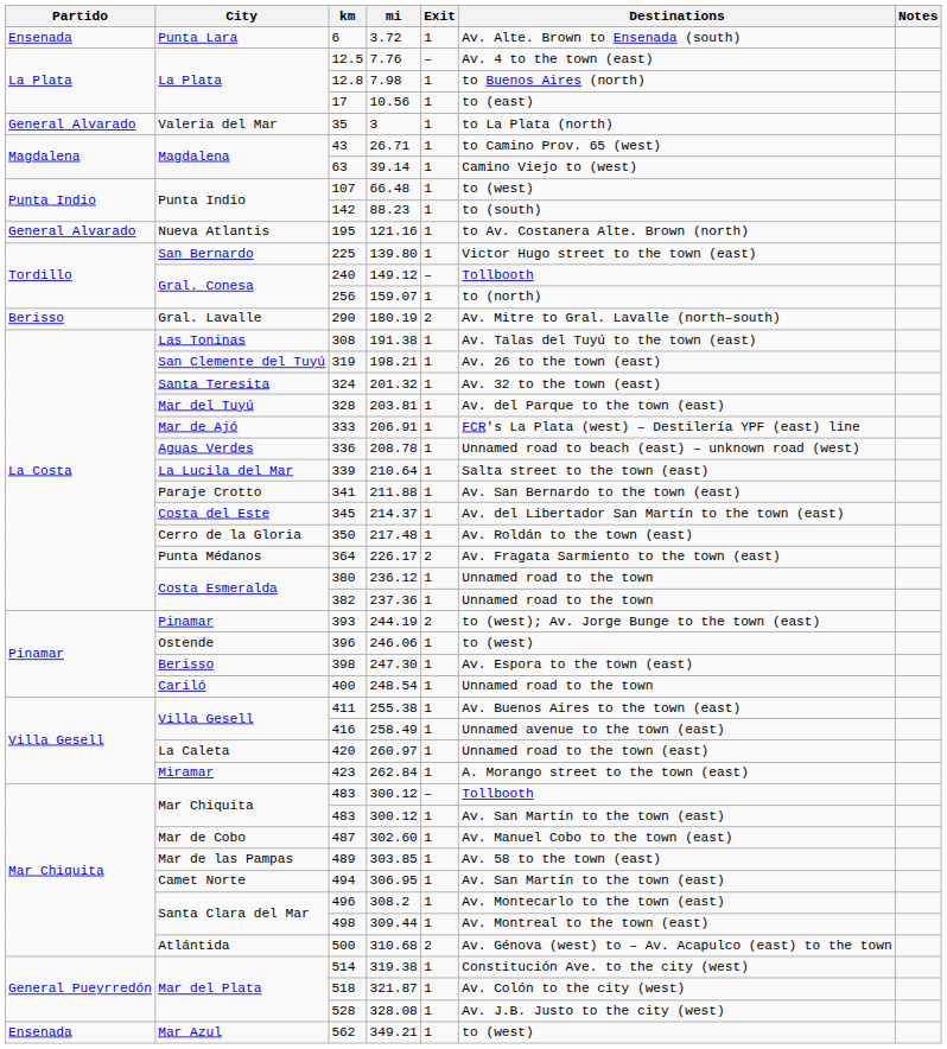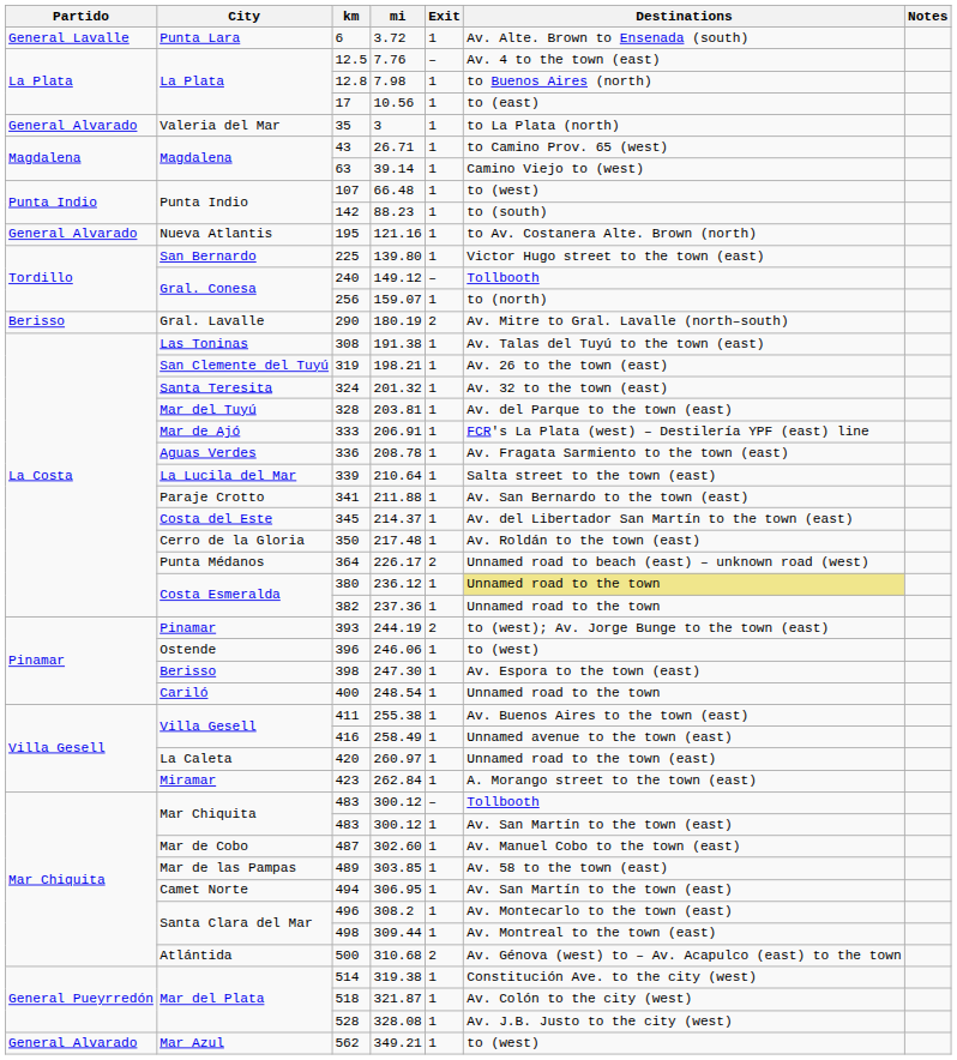6 | Partido: Ensenada -> General Lavalle
336 | Destinations: Unnamed road to beach (east) – unknown road (west) -> Av. Fragata Sarmiento to the town (east)
364 | Destinations: Av. Fragata Sarmiento to the town (east) -> Unnamed road to beach (east) – unknown road (west)
380 | Destinations: no background -> khaki background
562 | Partido: Ensenada -> General Alvarado
